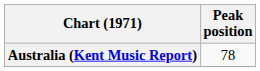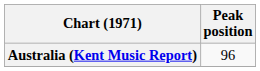Australia (Kent Music Report) | Peak position: 78 -> 96
